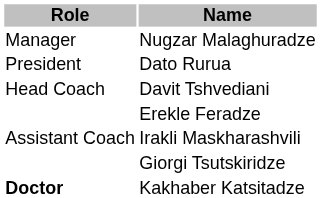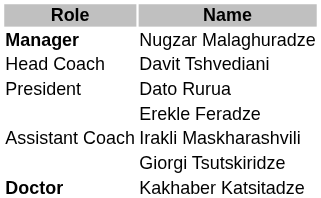Nugzar Malaghuradze | Role: normal -> bold
rows swapped: Dato Rurua <-> Davit Tshvediani
